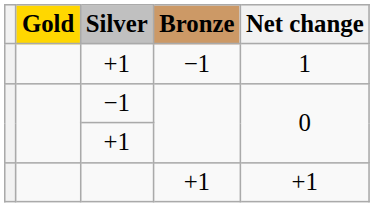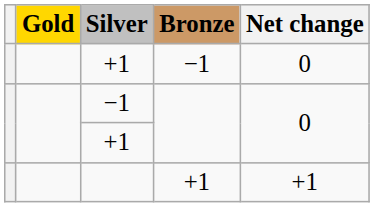+1 / −1 | Net change: 1 -> 0
